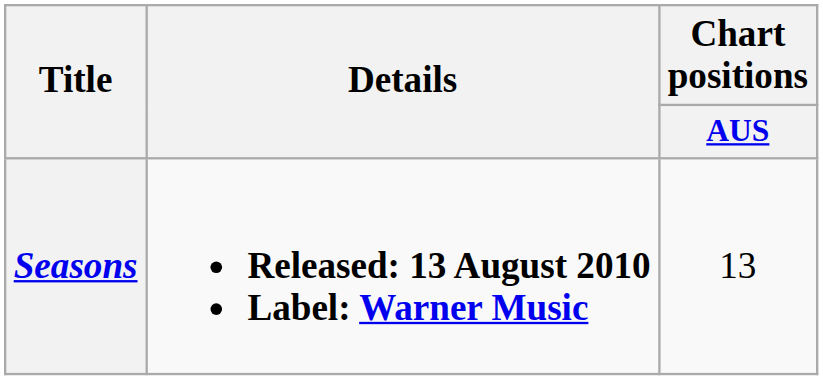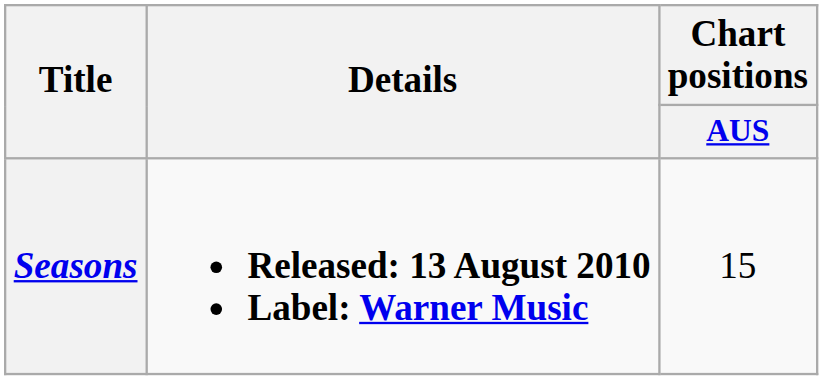Seasons | Chart positions / AUS: 13 -> 15
